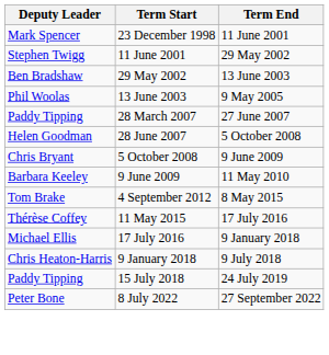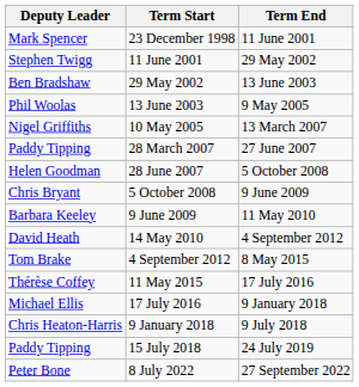+ row: Nigel Griffiths | 10 May 2005 | 13 March 2007
+ row: David Heath | 14 May 2010 | 4 September 2012
